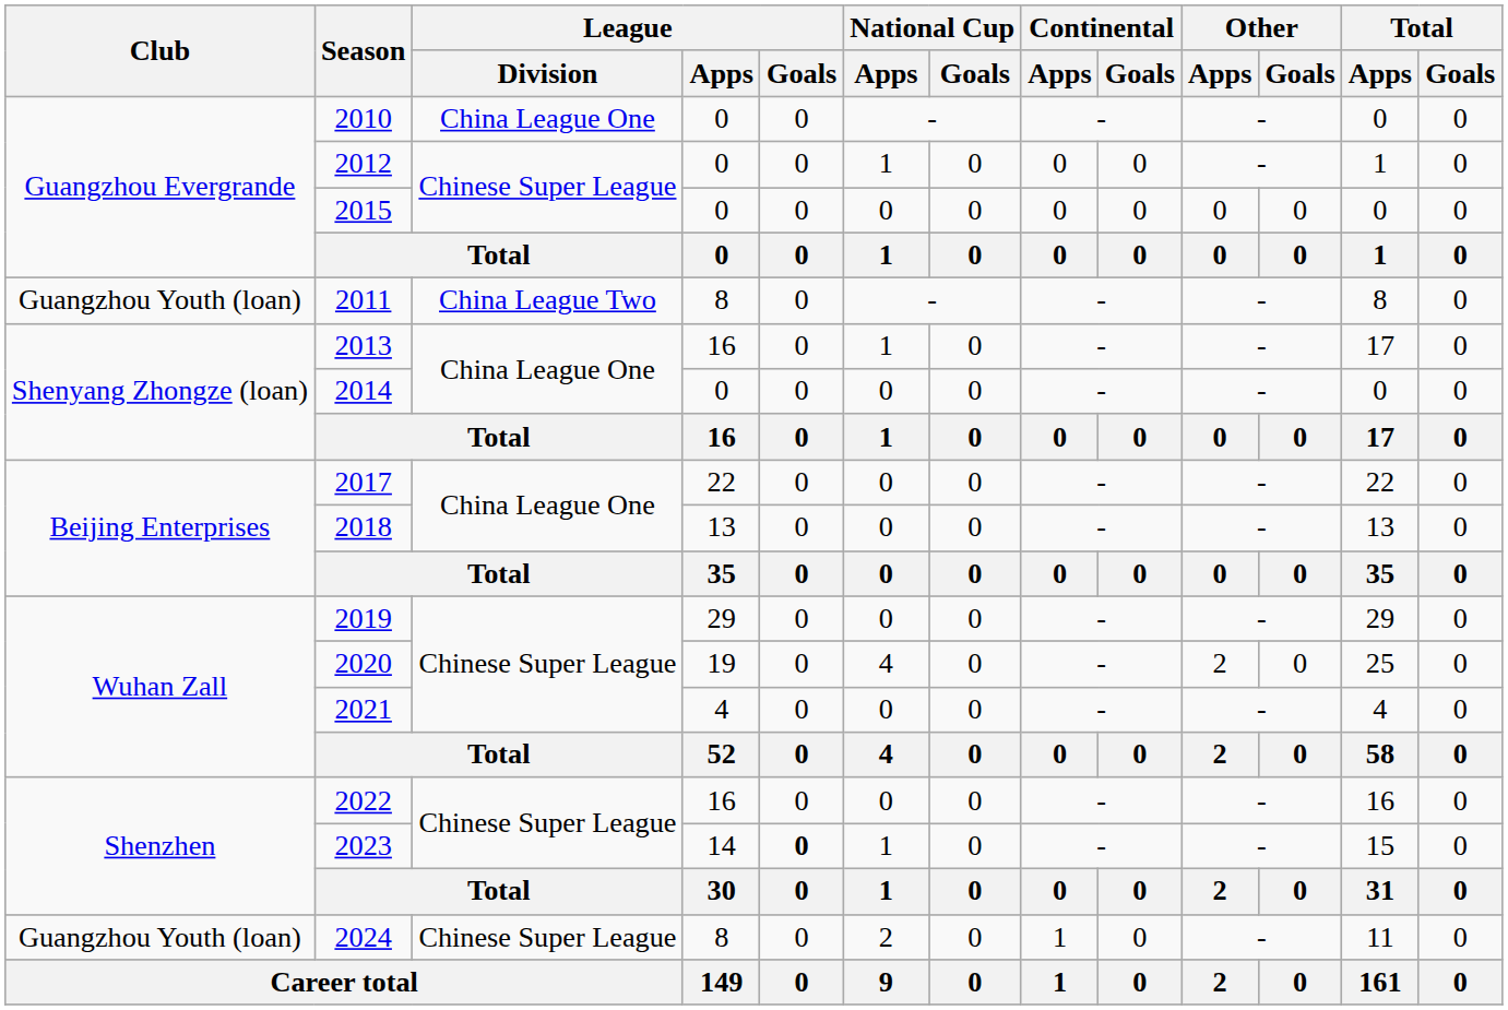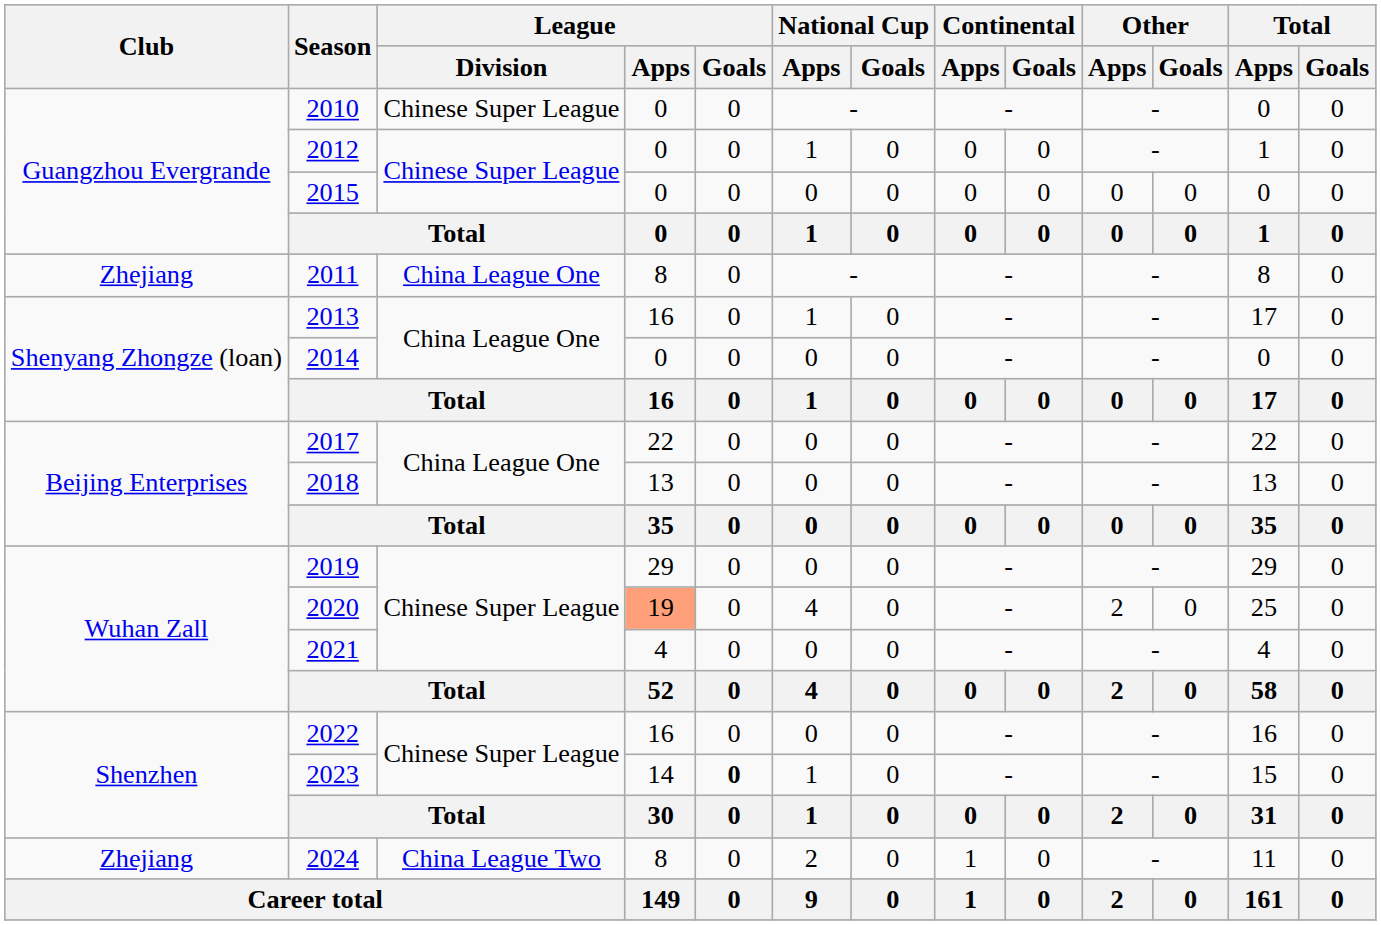2010 | League / Division: China League One -> Chinese Super League
2011 | Club: Guangzhou Youth (loan) -> Zhejiang
2011 | League / Division: China League Two -> China League One
2020 | League / Apps: no background -> lightsalmon background
2024 | Club: Guangzhou Youth (loan) -> Zhejiang
2024 | League / Division: Chinese Super League -> China League Two
